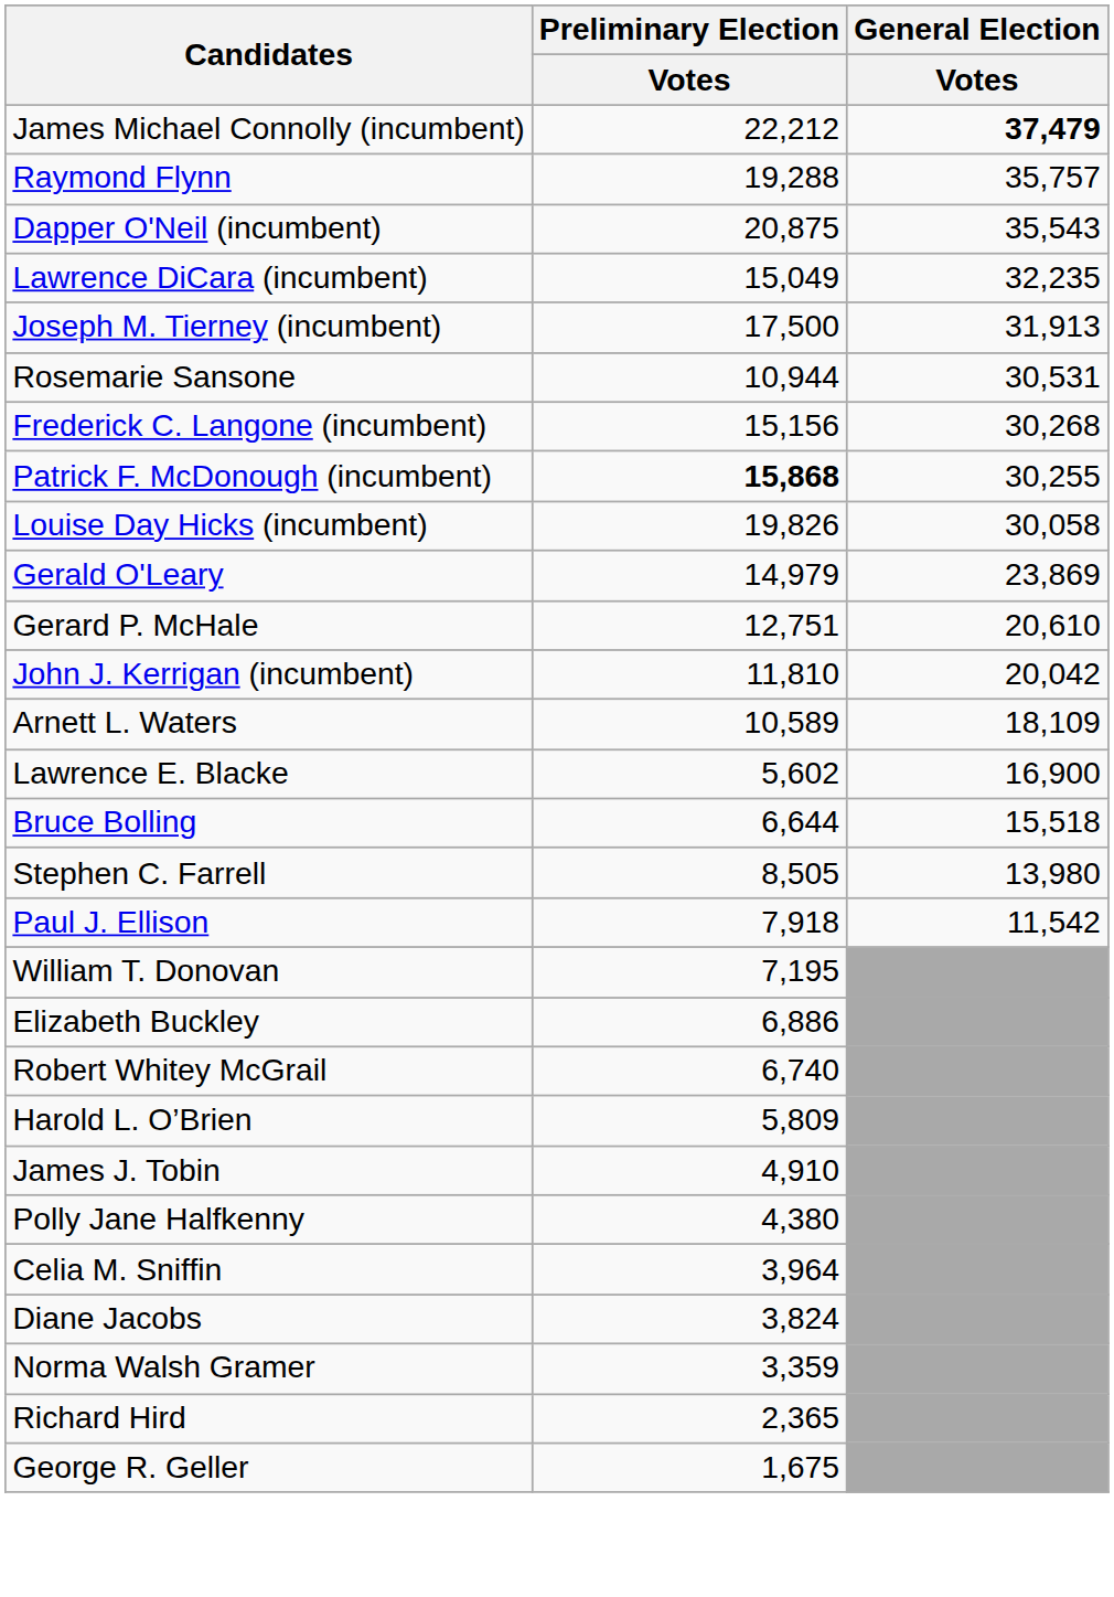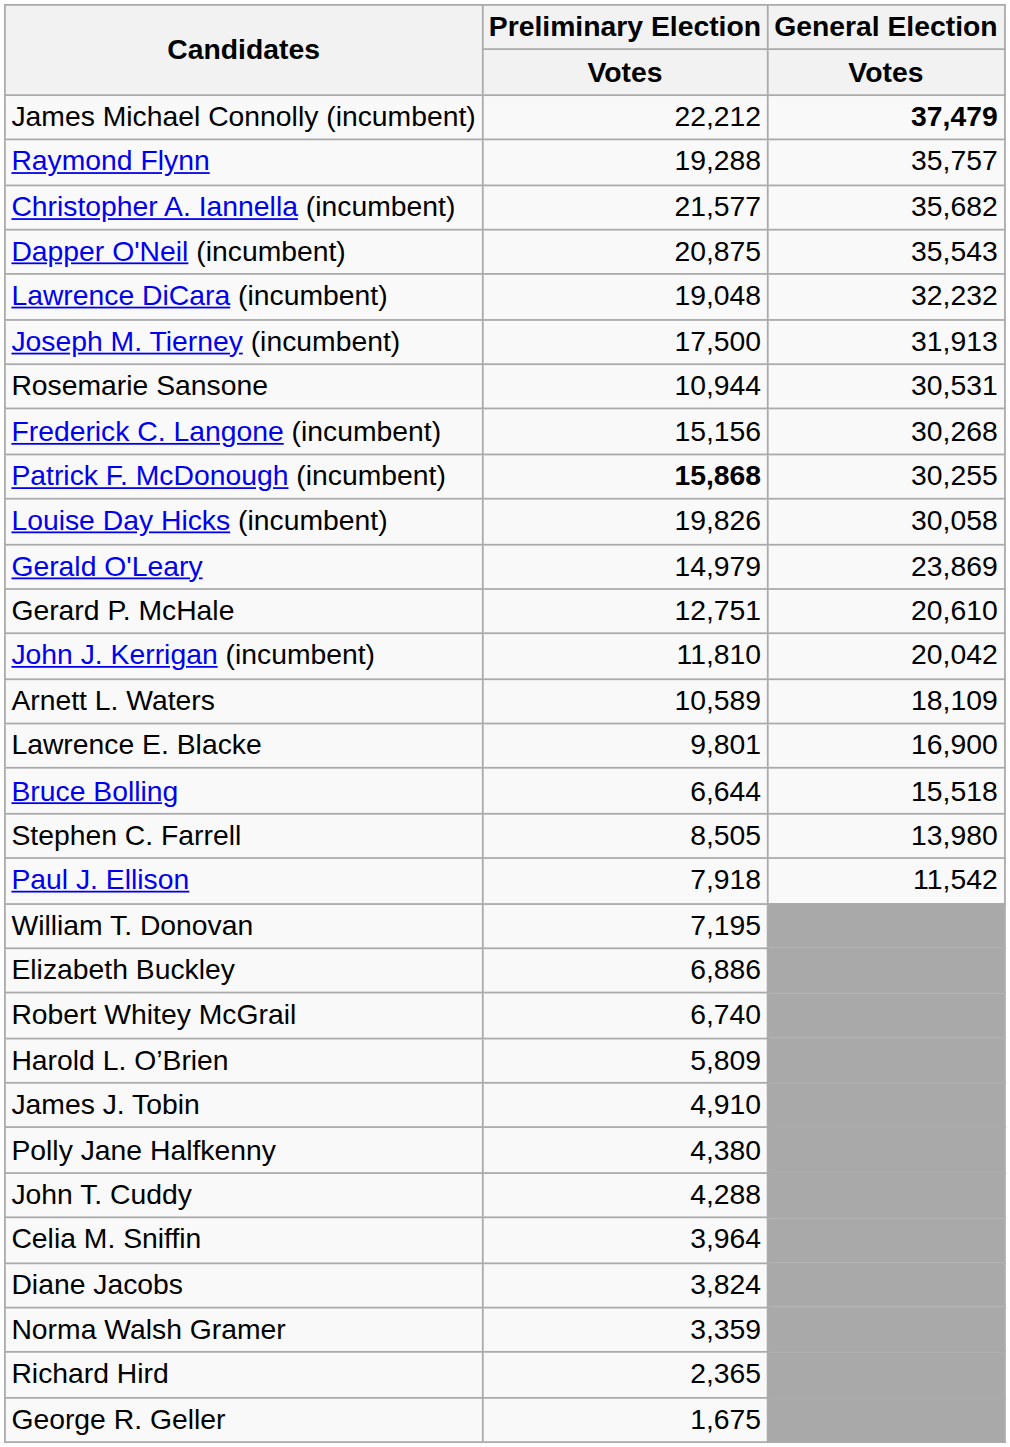+ row: Christopher A. Iannella (incumbent) | 21,577 | 35,682
Lawrence DiCara (incumbent) | Preliminary Election / Votes: 15,049 -> 19,048
Lawrence DiCara (incumbent) | General Election / Votes: 32,235 -> 32,232
Lawrence E. Blacke | Preliminary Election / Votes: 5,602 -> 9,801
+ row: John T. Cuddy | 4,288
